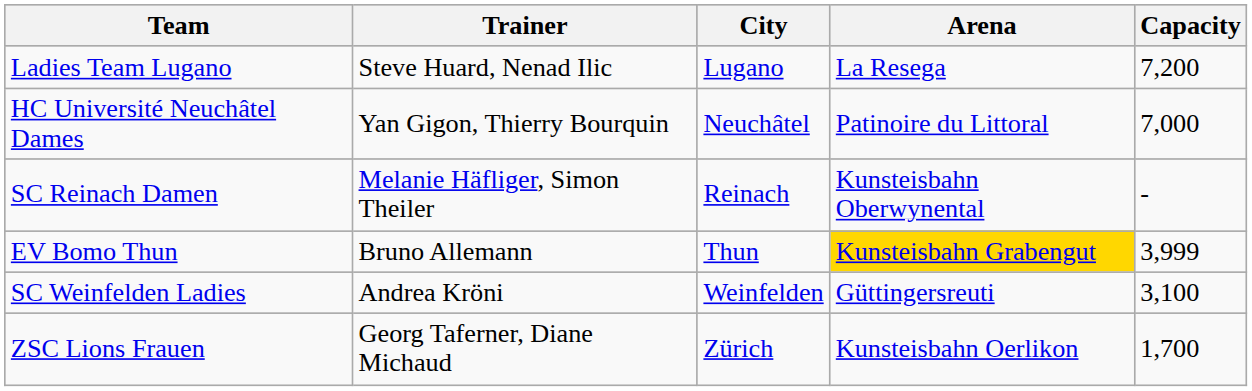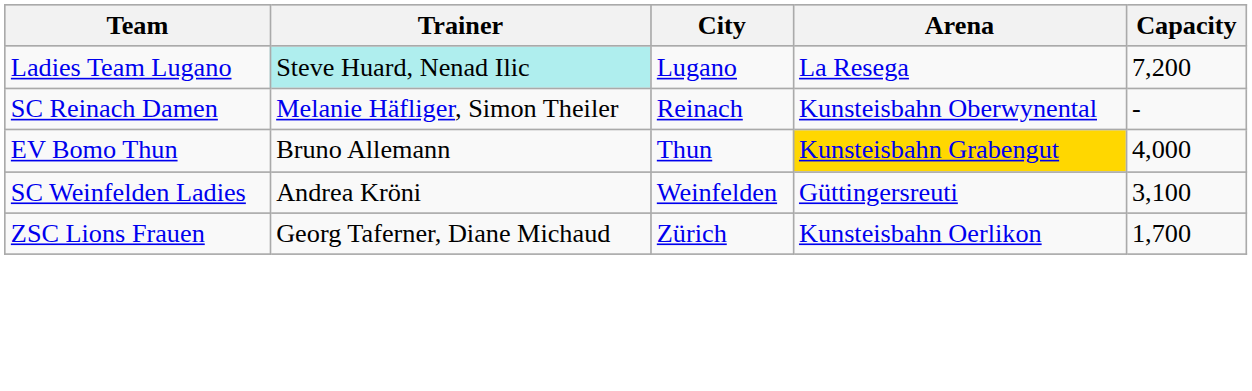Ladies Team Lugano | Trainer: no background -> paleturquoise background
- row: HC Université Neuchâtel Dames | Yan Gigon, Thierry Bourquin | Neuchâtel | Patinoire du Littoral | 7,000
EV Bomo Thun | Capacity: 3,999 -> 4,000
